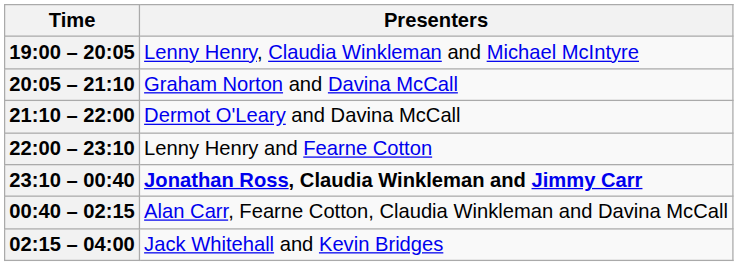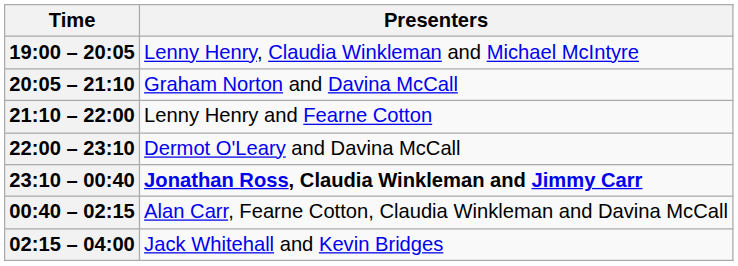21:10 – 22:00 | Presenters: Dermot O'Leary and Davina McCall -> Lenny Henry and Fearne Cotton
22:00 – 23:10 | Presenters: Lenny Henry and Fearne Cotton -> Dermot O'Leary and Davina McCall
